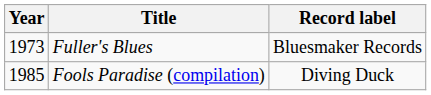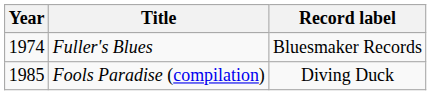Fuller's Blues | Year: 1973 -> 1974
